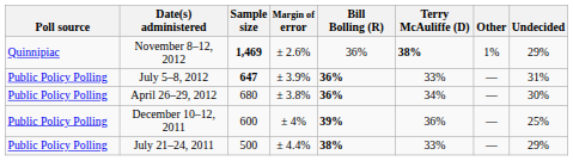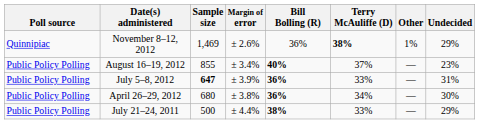November 8–12, 2012 | Sample size: bold -> normal
+ row: Public Policy Polling | August 16–19, 2012 | 855 | ± 3.4% | 40% | 37% | — | 23%
- row: Public Policy Polling | December 10–12, 2011 | 600 | ± 4% | 39% | 36% | — | 25%
